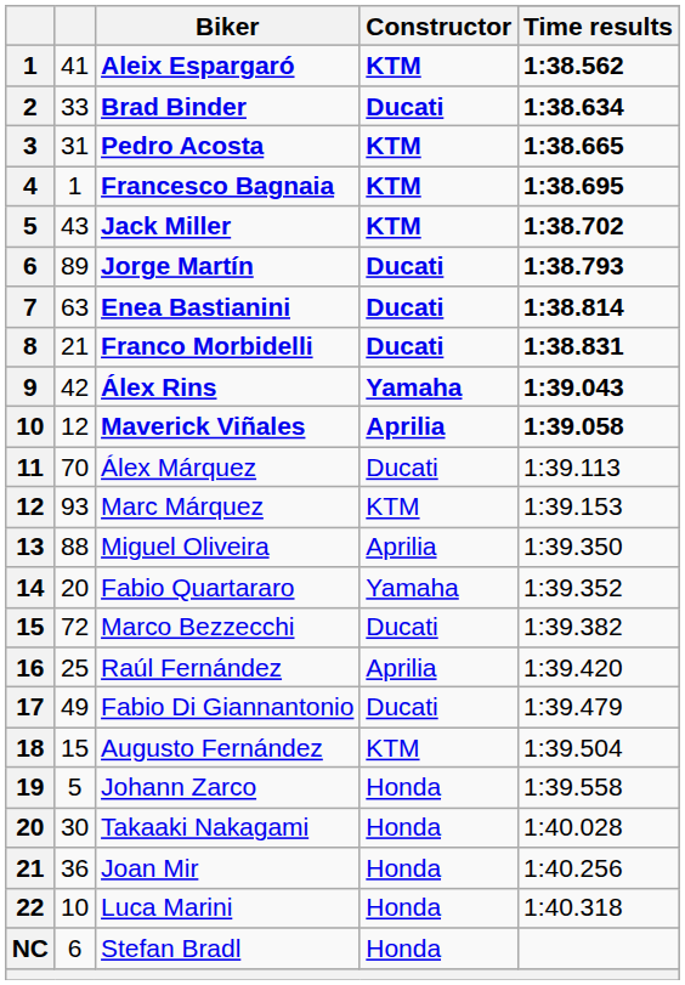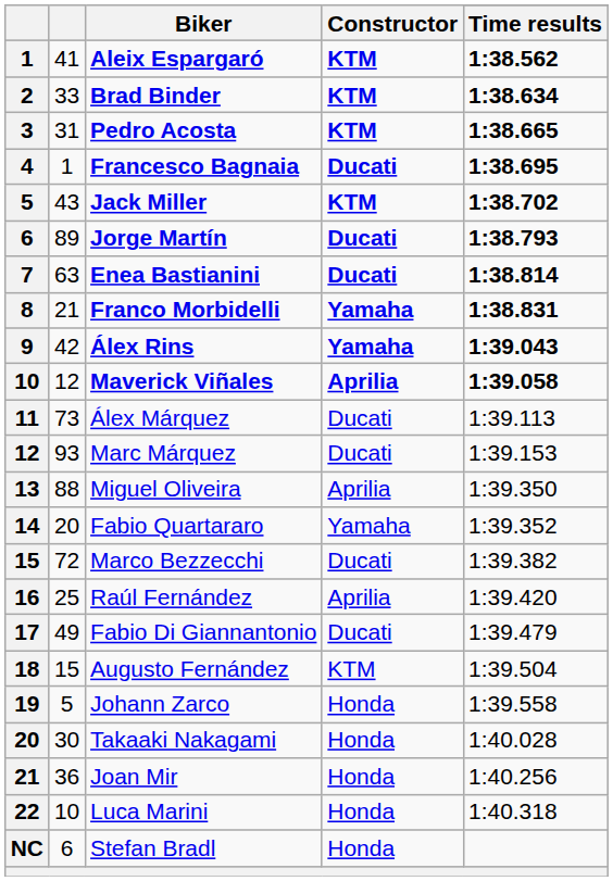Brad Binder | Constructor: Ducati -> KTM
Francesco Bagnaia | Constructor: KTM -> Ducati
Franco Morbidelli | Constructor: Ducati -> Yamaha
Álex Márquez | column 2: 70 -> 73
Marc Márquez | Constructor: KTM -> Ducati
